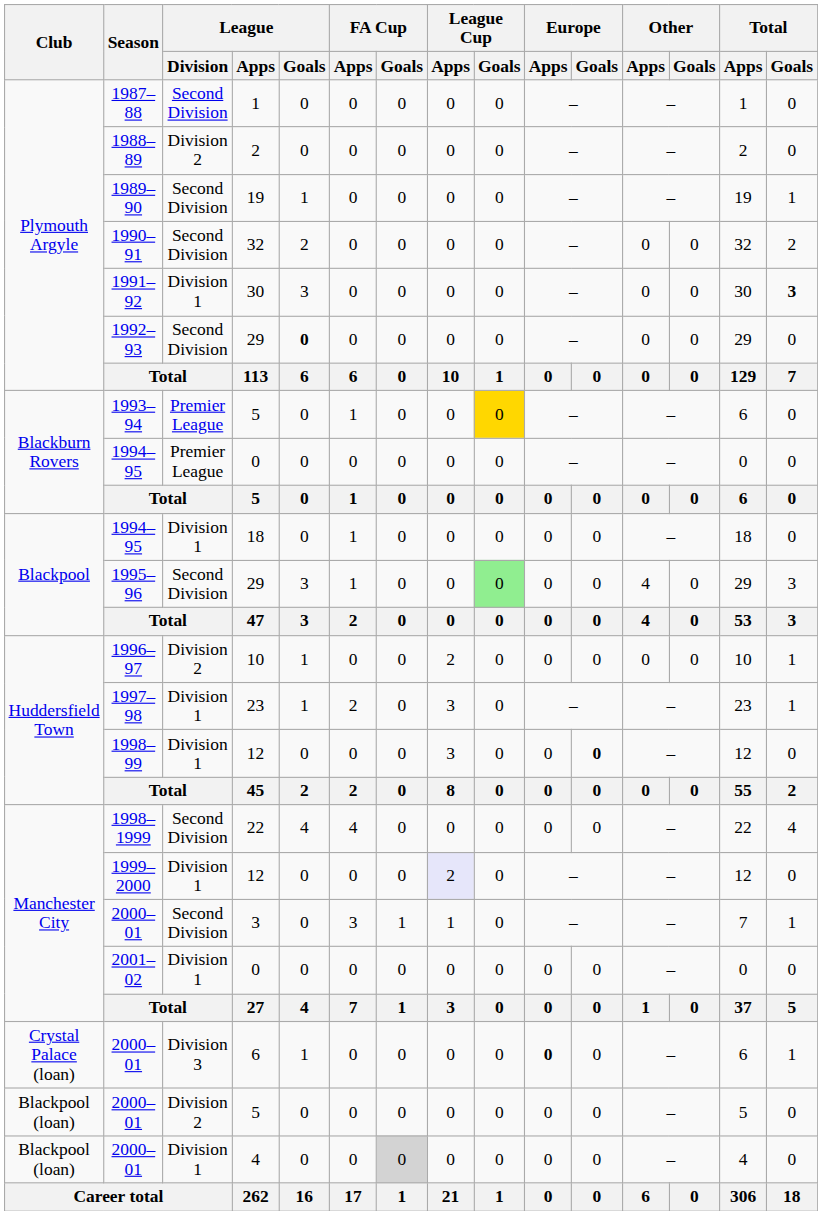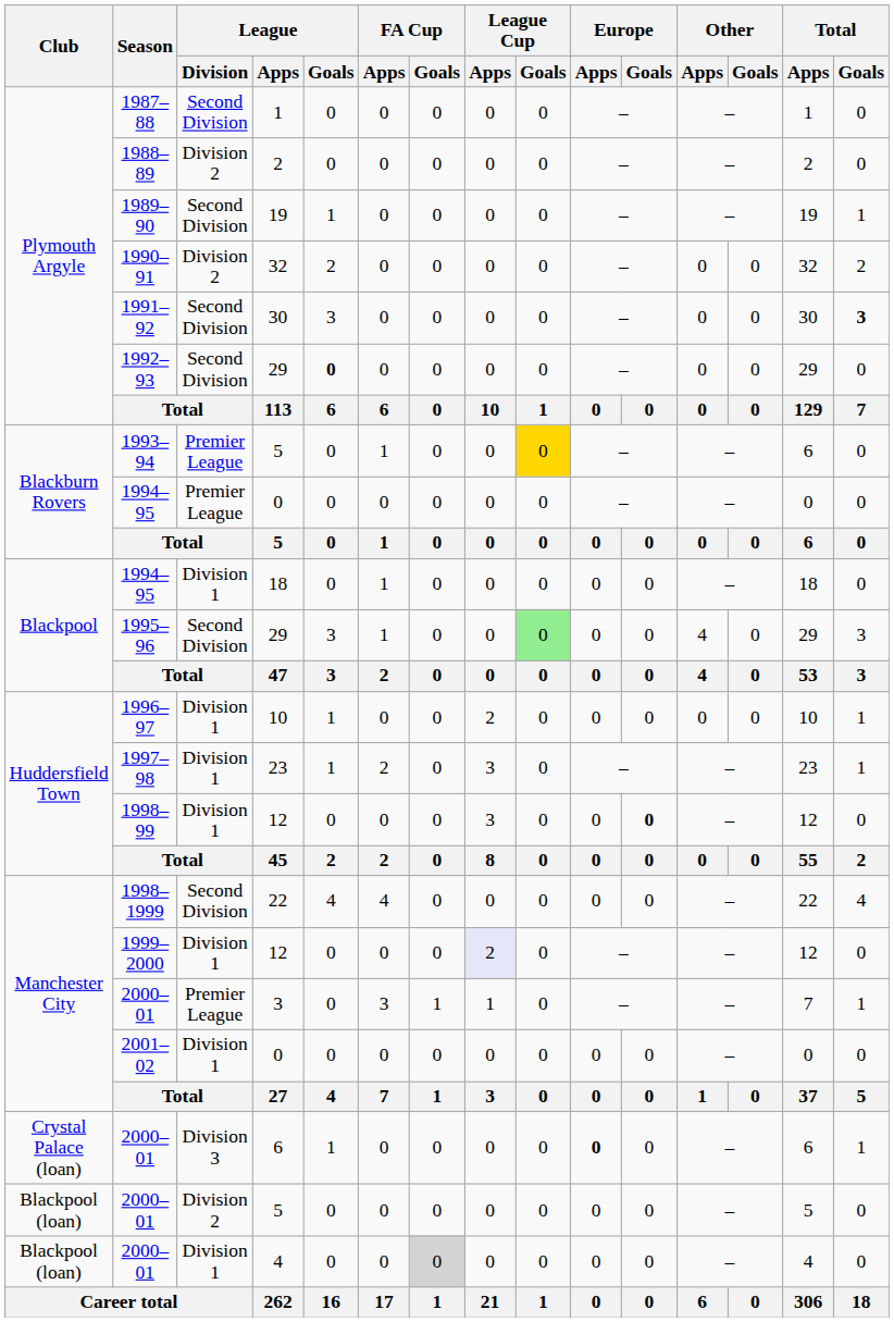1990–91 | League / Division: Second Division -> Division 2
1991–92 | League / Division: Division 1 -> Second Division
1996–97 | League / Division: Division 2 -> Division 1
2000–01 / 3 | League / Division: Second Division -> Premier League
